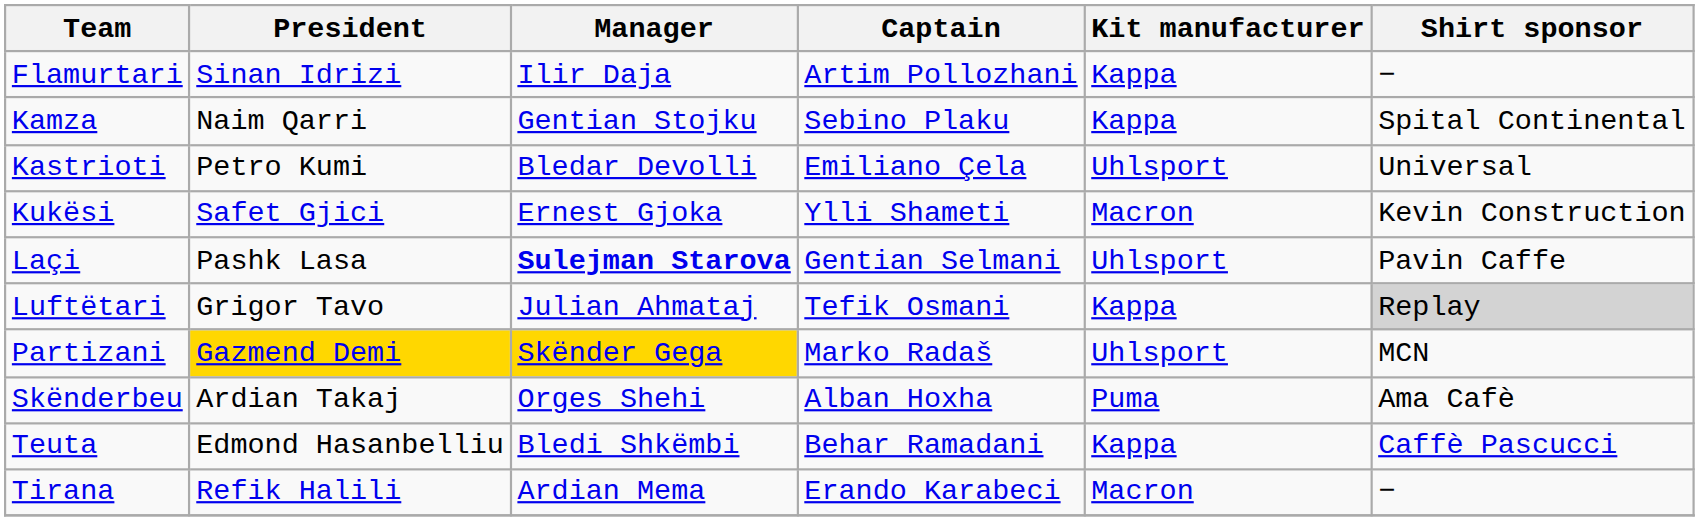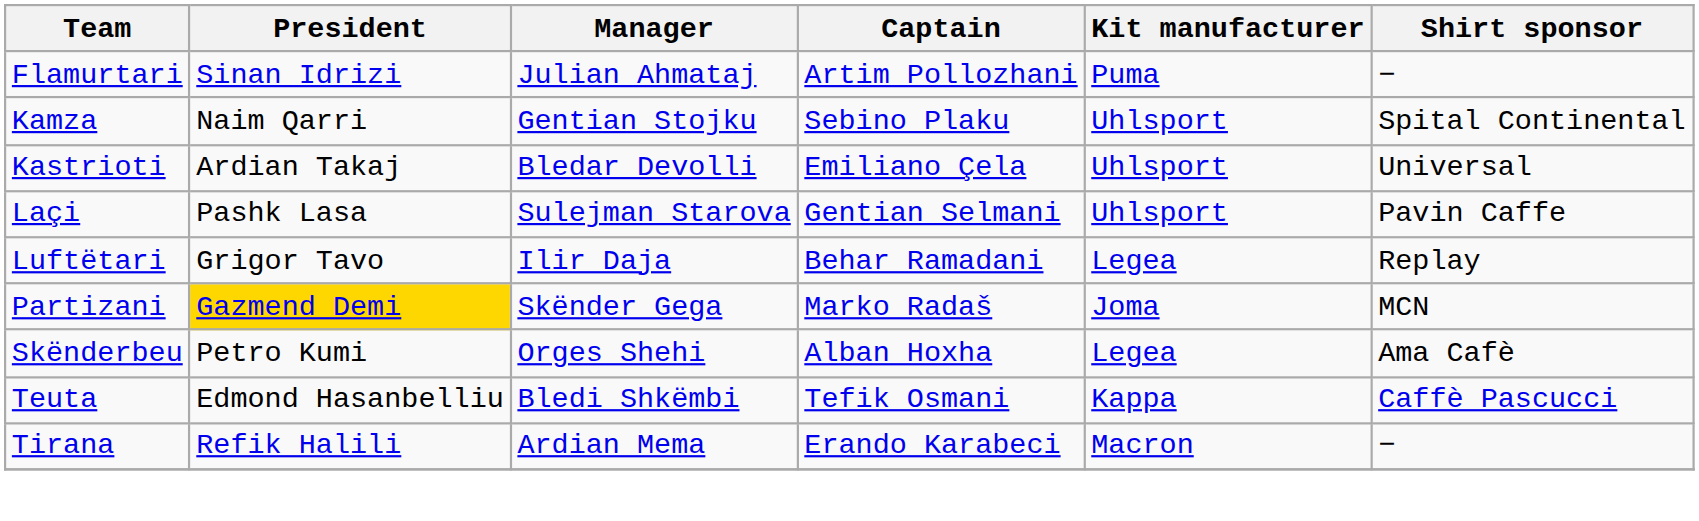Flamurtari | Manager: Ilir Daja -> Julian Ahmataj
Flamurtari | Kit manufacturer: Kappa -> Puma
Kamza | Kit manufacturer: Kappa -> Uhlsport
Kastrioti | President: Petro Kumi -> Ardian Takaj
- row: Kukësi | Safet Gjici | Ernest Gjoka | Ylli Shameti | Macron | Kevin Construction
Laçi | Manager: bold -> normal
Luftëtari | Manager: Julian Ahmataj -> Ilir Daja
Luftëtari | Captain: Tefik Osmani -> Behar Ramadani
Luftëtari | Kit manufacturer: Kappa -> Legea
Luftëtari | Shirt sponsor: lightgrey background -> no background
Partizani | Manager: gold background -> no background
Partizani | Kit manufacturer: Uhlsport -> Joma
Skënderbeu | President: Ardian Takaj -> Petro Kumi
Skënderbeu | Kit manufacturer: Puma -> Legea
Teuta | Captain: Behar Ramadani -> Tefik Osmani
